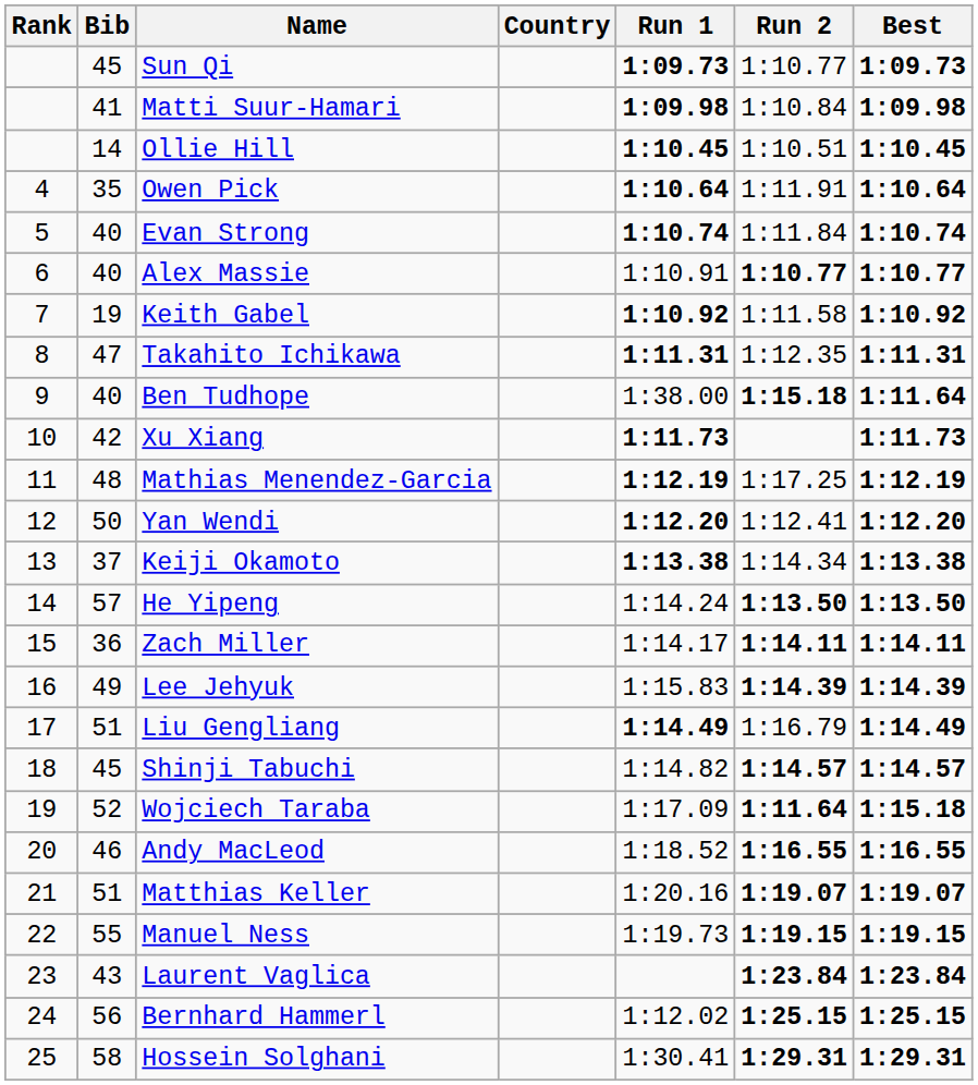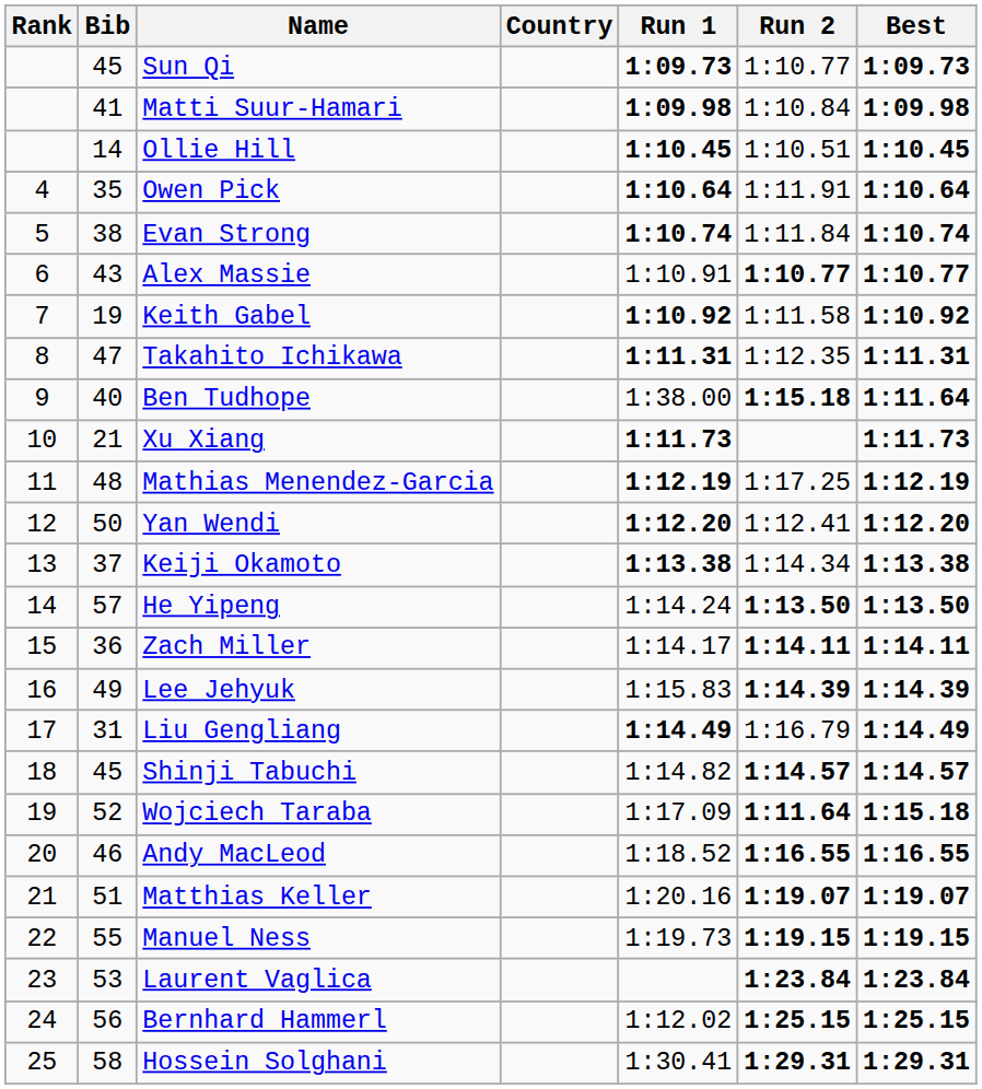Evan Strong | Bib: 40 -> 38
Alex Massie | Bib: 40 -> 43
Xu Xiang | Bib: 42 -> 21
Liu Gengliang | Bib: 51 -> 31
Laurent Vaglica | Bib: 43 -> 53
